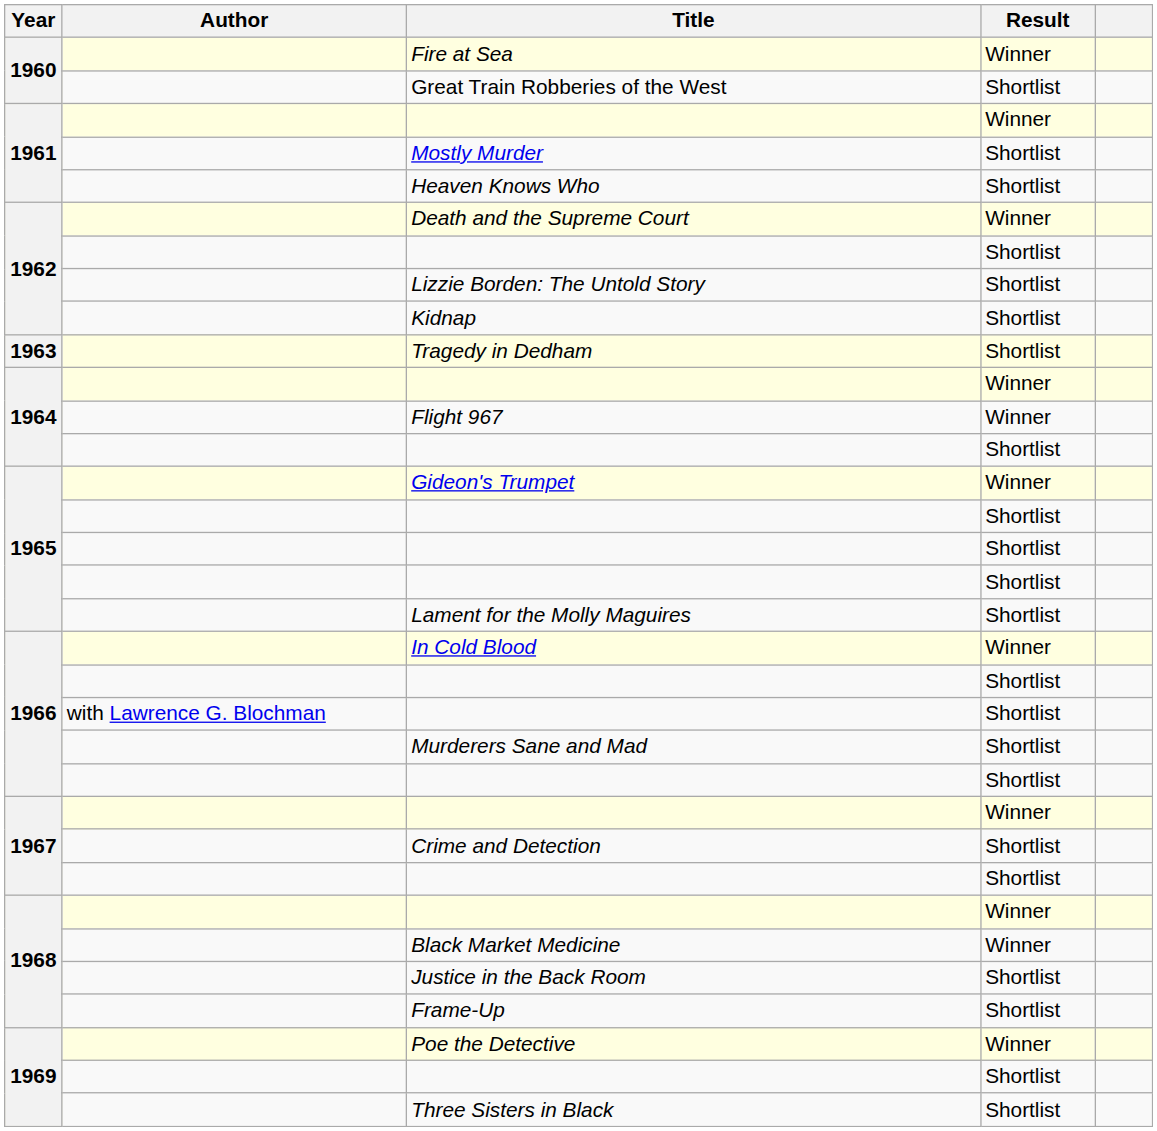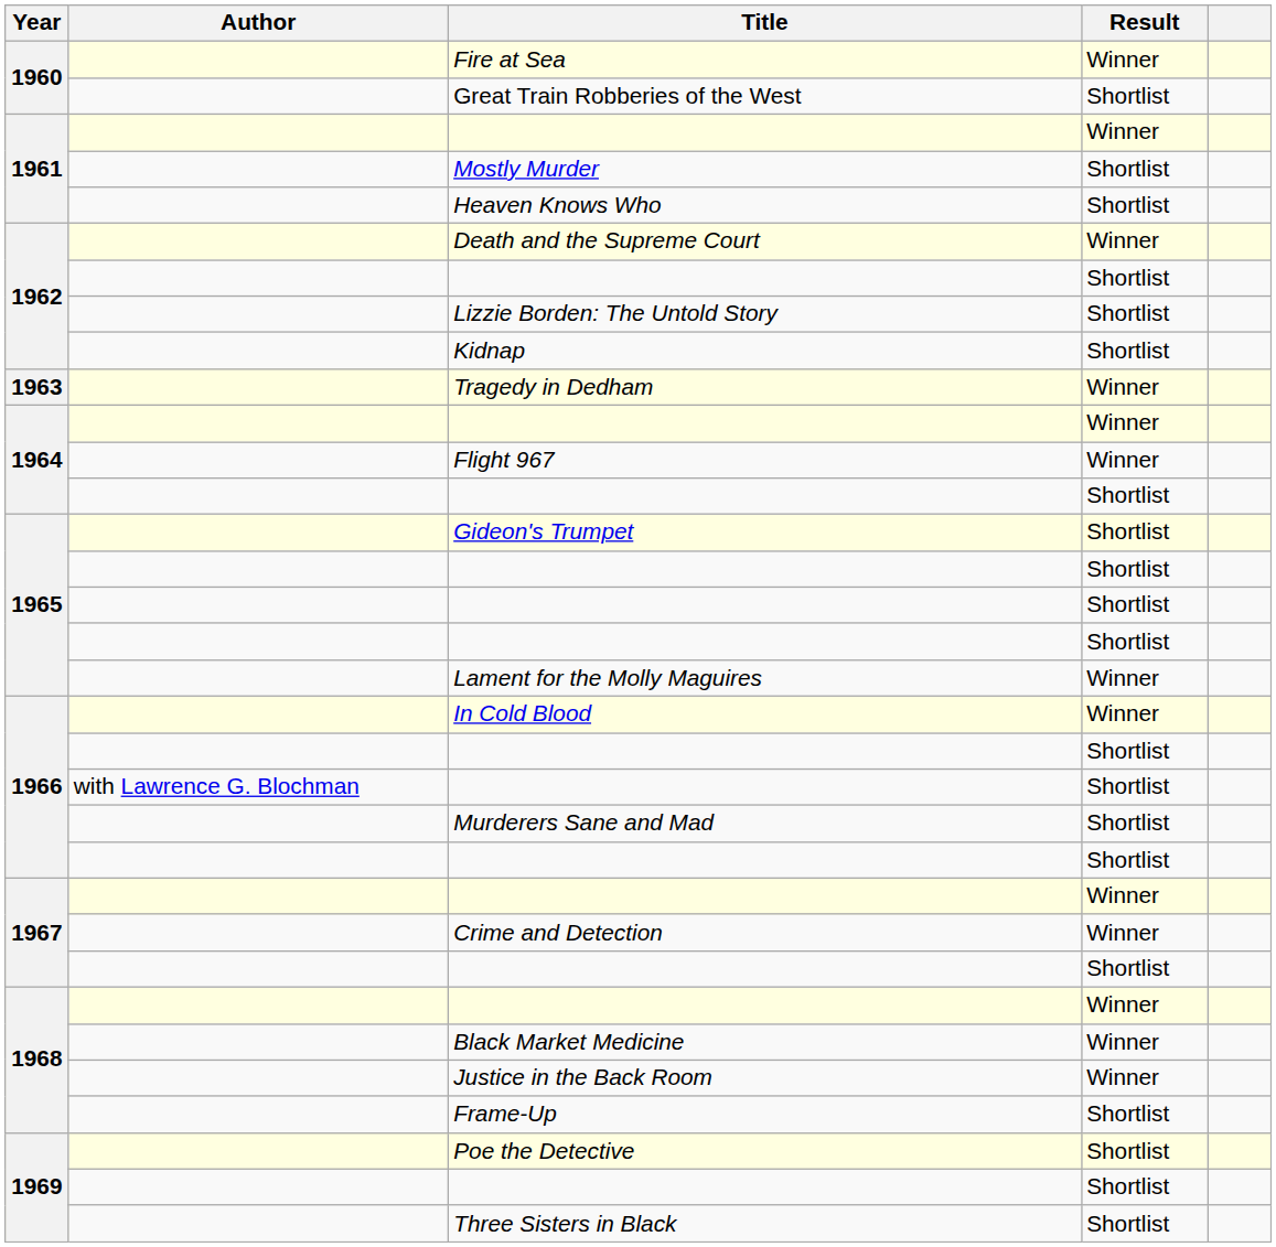Tragedy in Dedham | Result: Shortlist -> Winner
Gideon's Trumpet | Result: Winner -> Shortlist
Lament for the Molly Maguires | Result: Shortlist -> Winner
Crime and Detection | Result: Shortlist -> Winner
Justice in the Back Room | Result: Shortlist -> Winner
Poe the Detective | Result: Winner -> Shortlist
